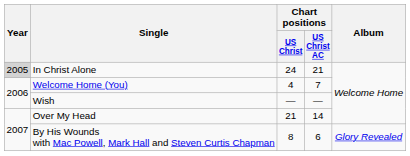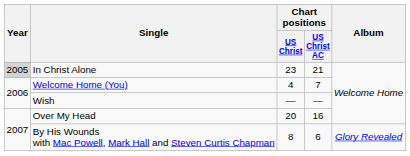In Christ Alone | Chart positions / US Christ: 24 -> 23
Over My Head | Chart positions / US Christ: 21 -> 20
Over My Head | Chart positions / US Christ AC: 14 -> 16
